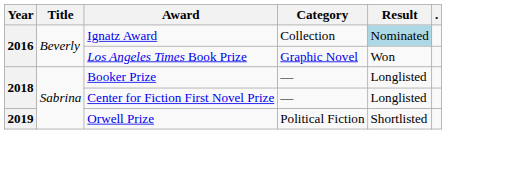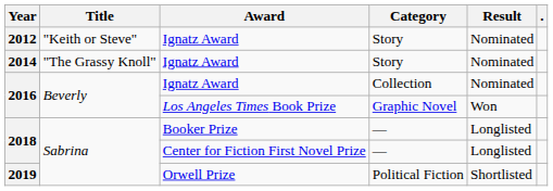+ row: 2012 | "Keith or Steve" | Ignatz Award | Story | Nominated
+ row: 2014 | "The Grassy Knoll" | Ignatz Award | Story | Nominated
2016 / Ignatz Award | Result: lightblue background -> no background
